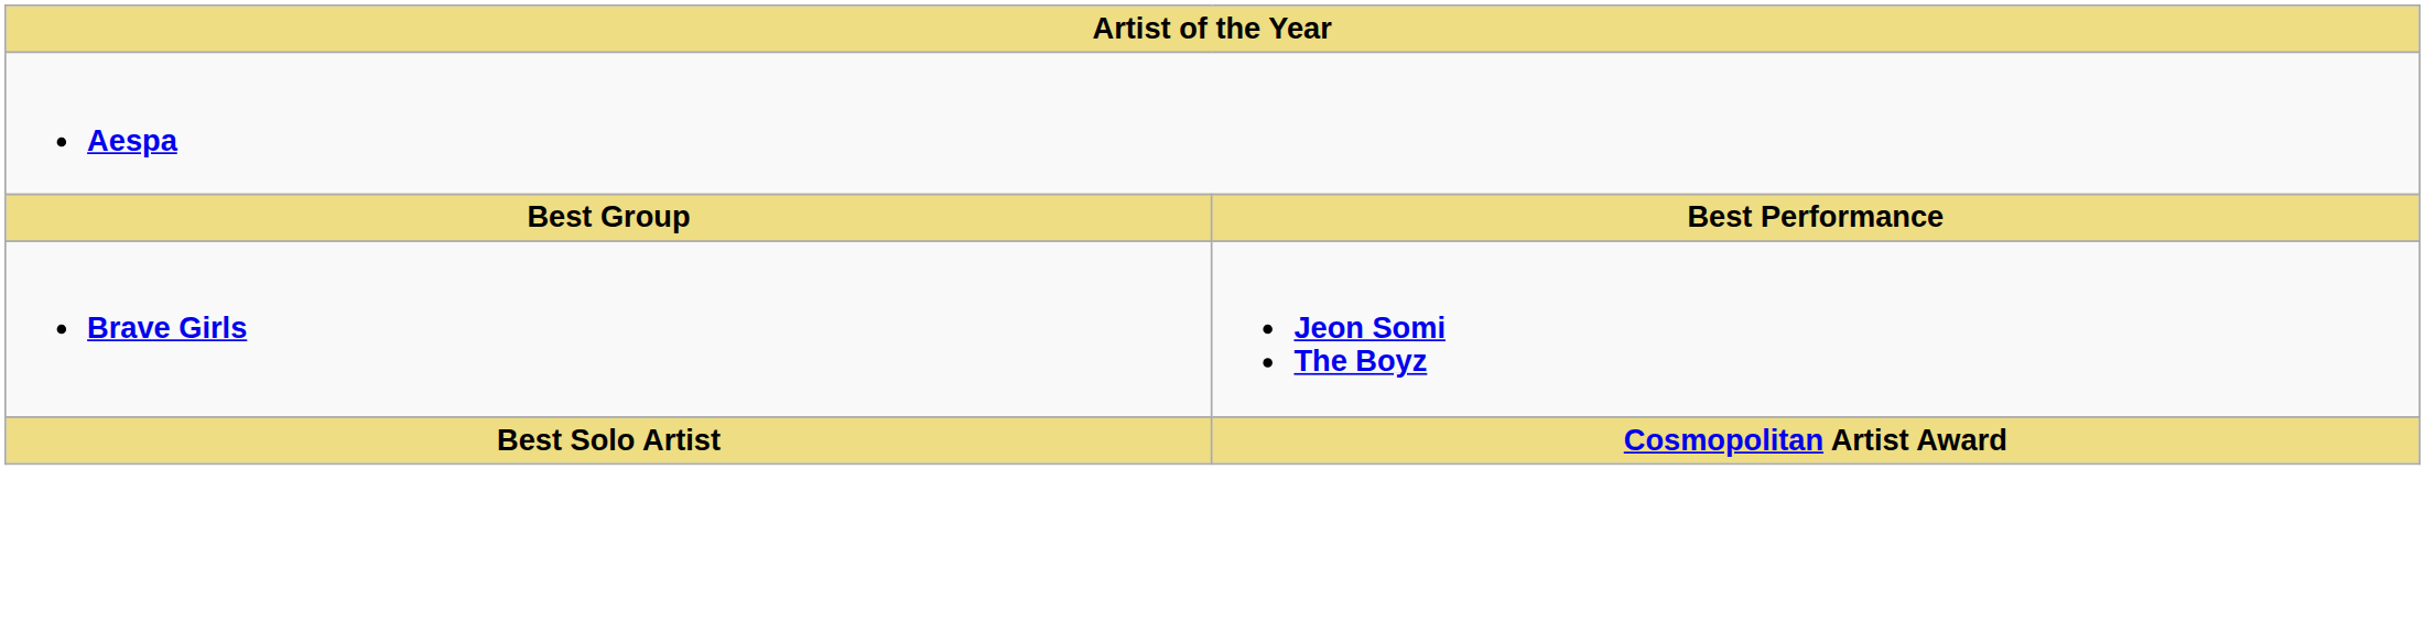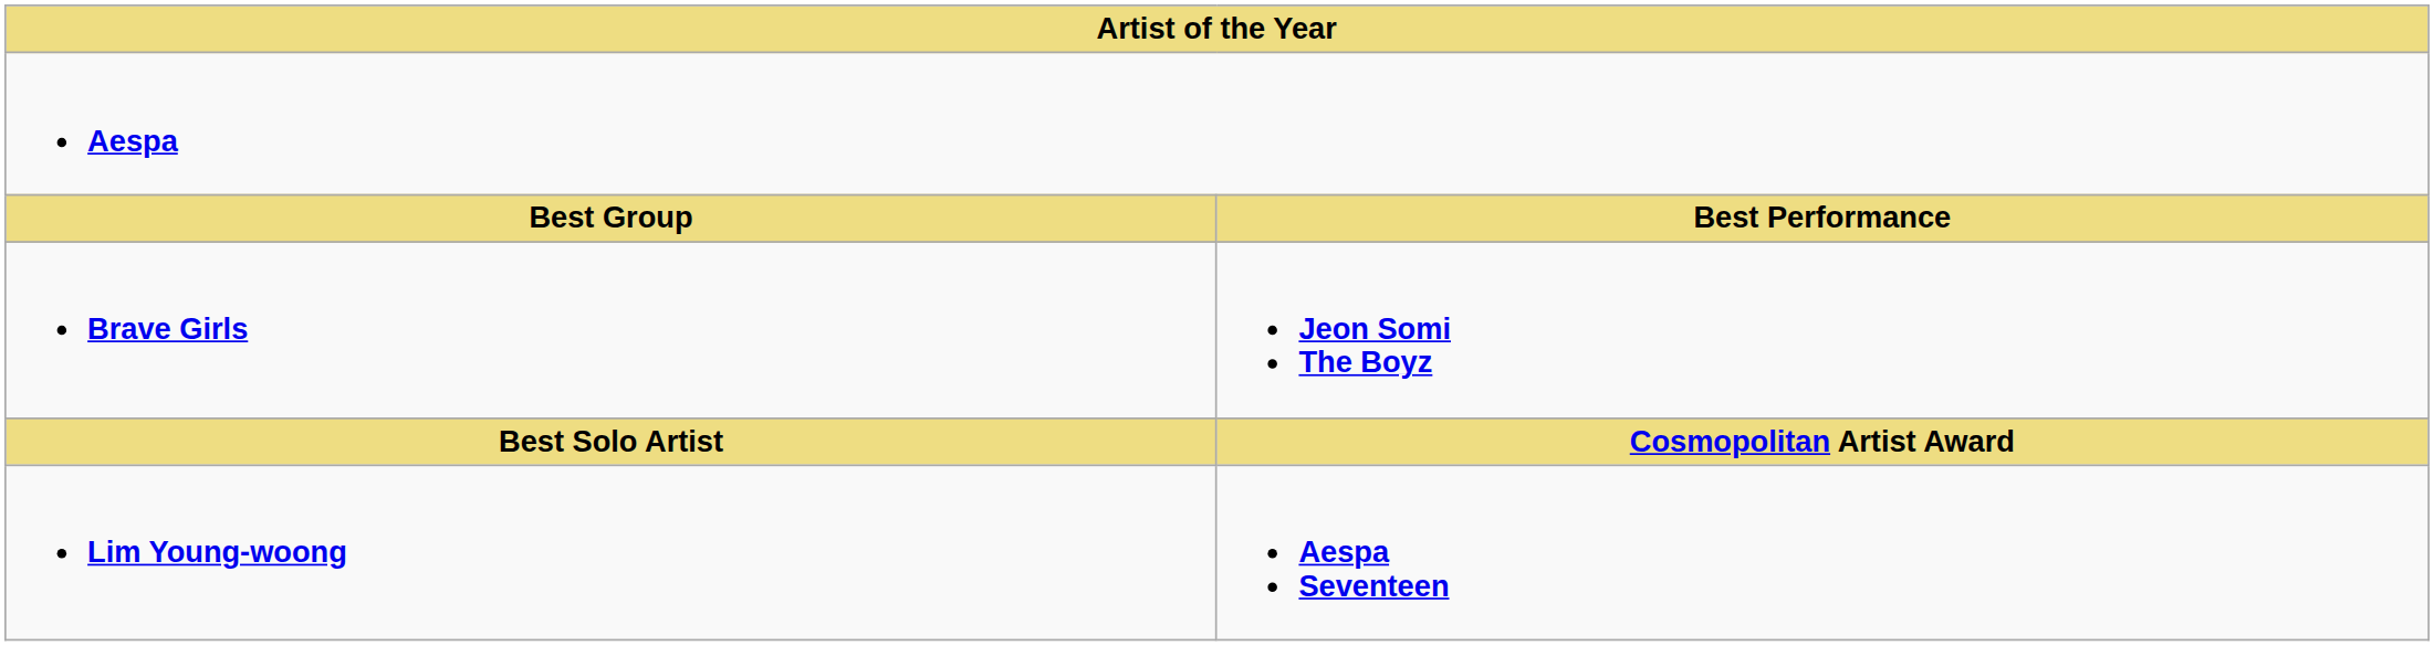+ row: Lim Young-woong | Aespa Seventeen
